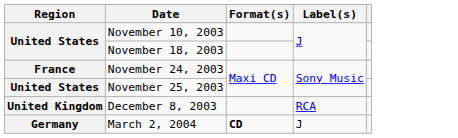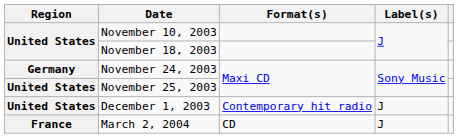November 24, 2003 | Region: France -> Germany
+ row: United States | December 1, 2003 | Contemporary hit radio | J
- row: United Kingdom | December 8, 2003 | RCA
March 2, 2004 | Region: Germany -> France
March 2, 2004 | Format(s): bold -> normal
